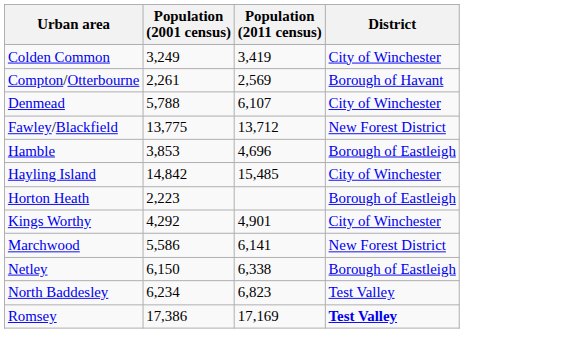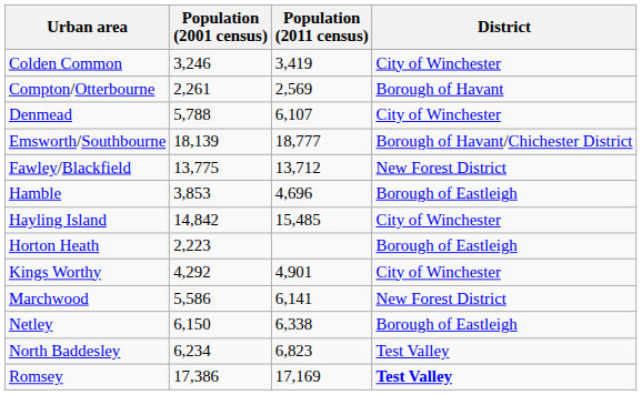Colden Common | Population (2001 census): 3,249 -> 3,246
+ row: Emsworth/Southbourne | 18,139 | 18,777 | Borough of Havant/Chichester District
